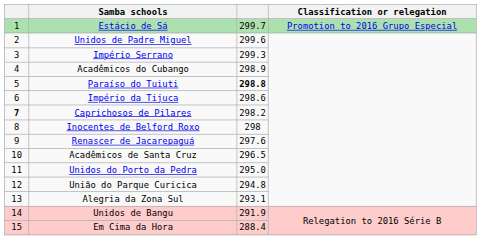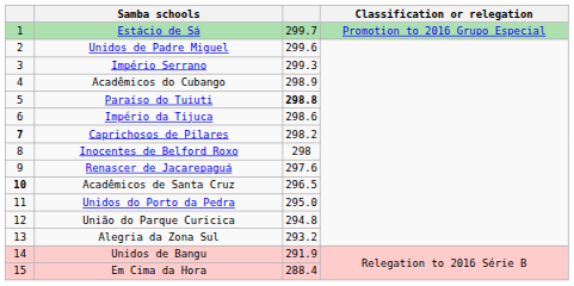Acadêmicos de Santa Cruz | column 1: normal -> bold
Alegria da Zona Sul | column 3: 293.1 -> 293.2
